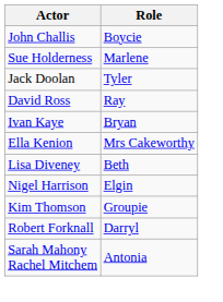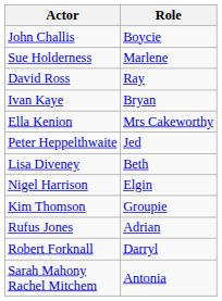- row: Jack Doolan | Tyler
+ row: Peter Heppelthwaite | Jed
+ row: Rufus Jones | Adrian
